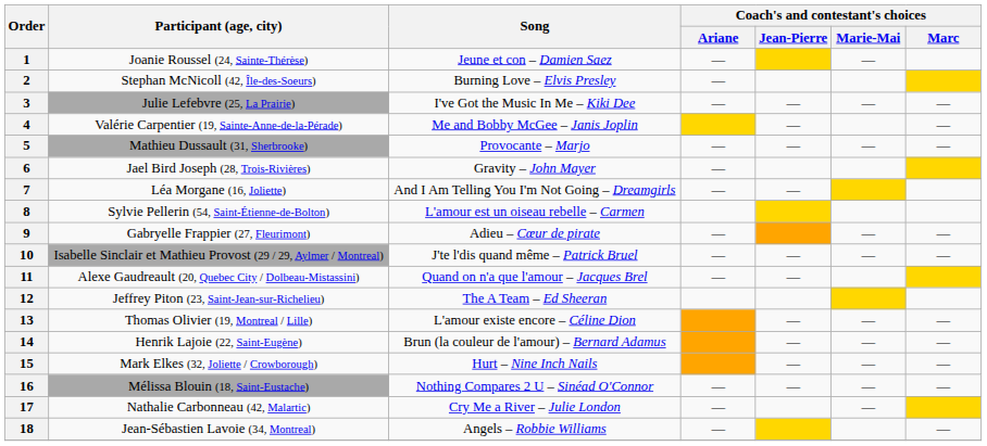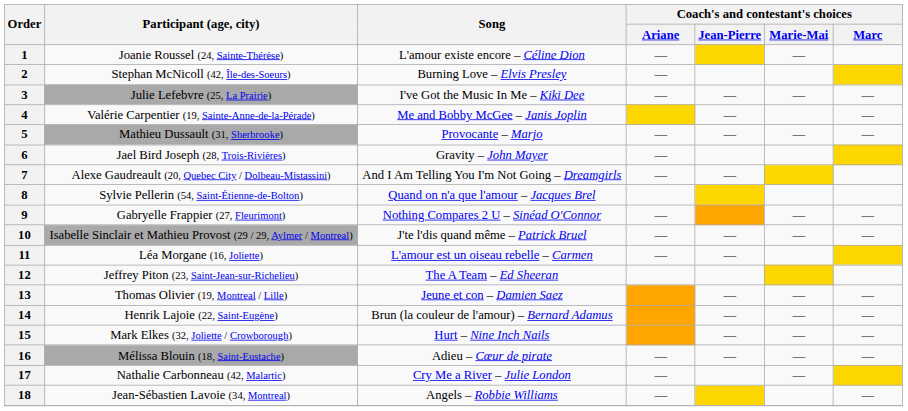1 | Song: Jeune et con – Damien Saez -> L'amour existe encore – Céline Dion
7 | Participant (age, city): Léa Morgane (16, Joliette) -> Alexe Gaudreault (20, Quebec City / Dolbeau-Mistassini)
8 | Song: L'amour est un oiseau rebelle – Carmen -> Quand on n'a que l'amour – Jacques Brel
9 | Song: Adieu – Cœur de pirate -> Nothing Compares 2 U – Sinéad O'Connor
11 | Participant (age, city): Alexe Gaudreault (20, Quebec City / Dolbeau-Mistassini) -> Léa Morgane (16, Joliette)
11 | Song: Quand on n'a que l'amour – Jacques Brel -> L'amour est un oiseau rebelle – Carmen
13 | Song: L'amour existe encore – Céline Dion -> Jeune et con – Damien Saez
16 | Song: Nothing Compares 2 U – Sinéad O'Connor -> Adieu – Cœur de pirate
